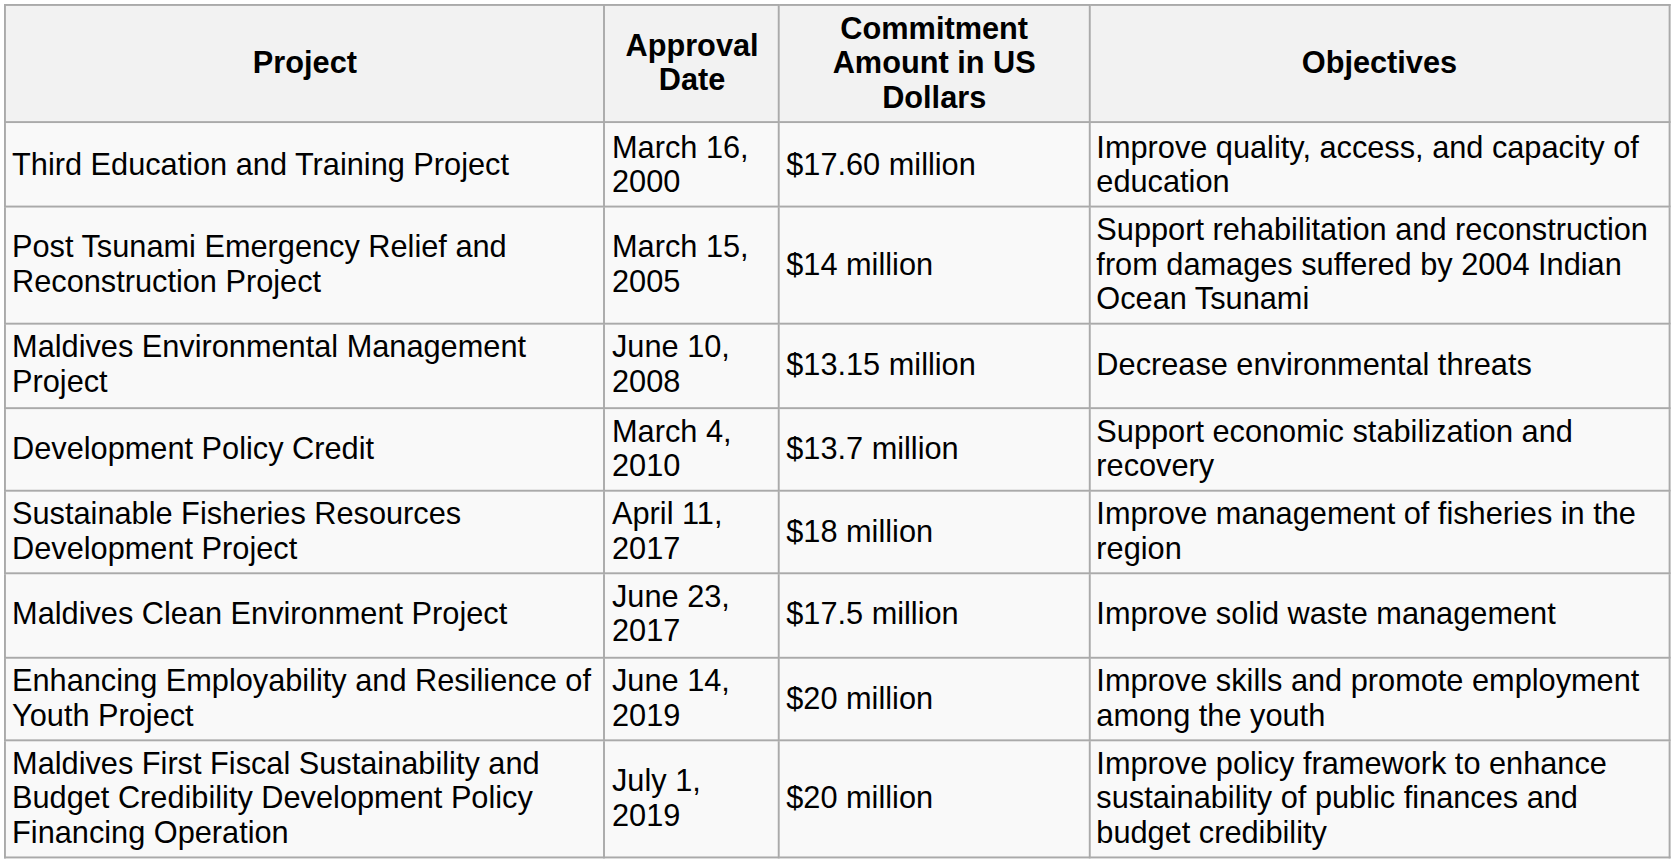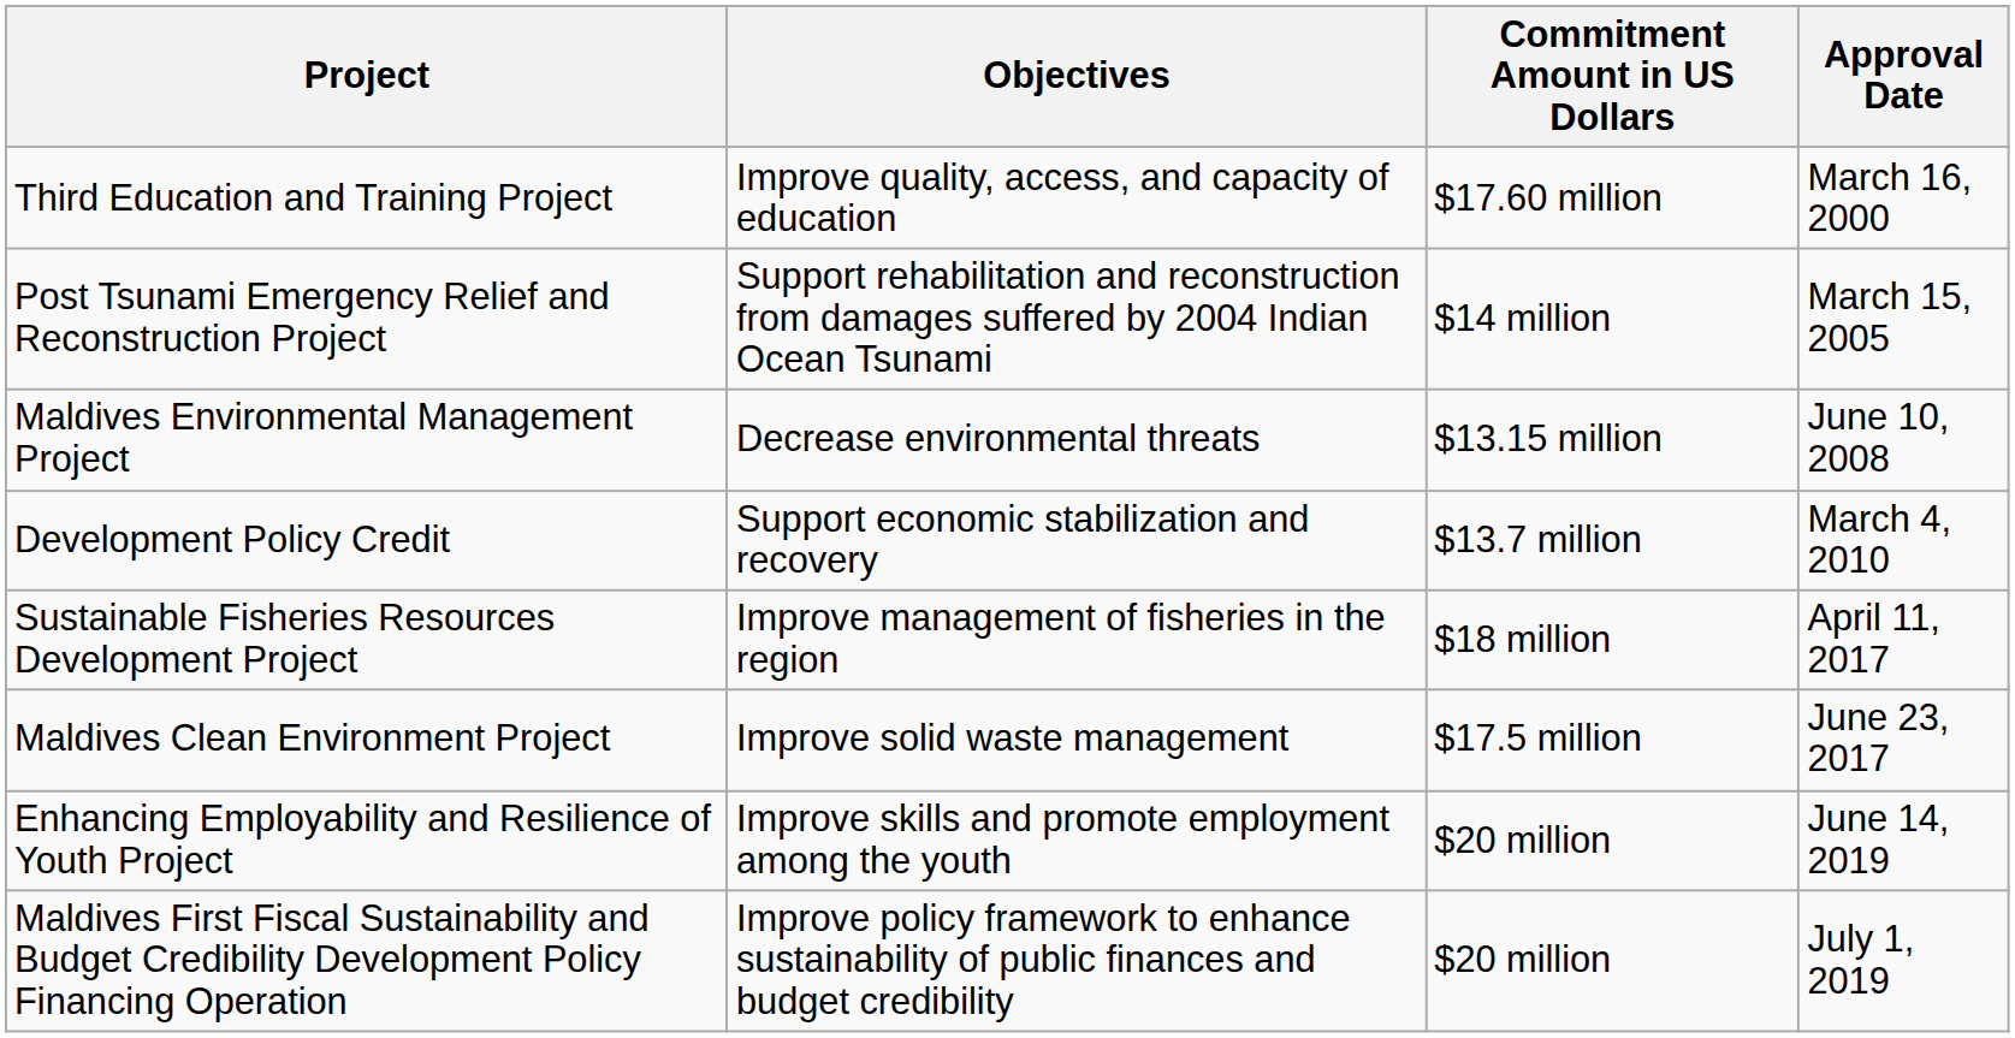columns swapped: Approval Date <-> Objectives
